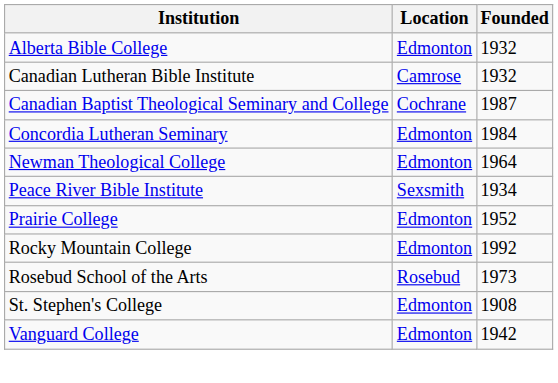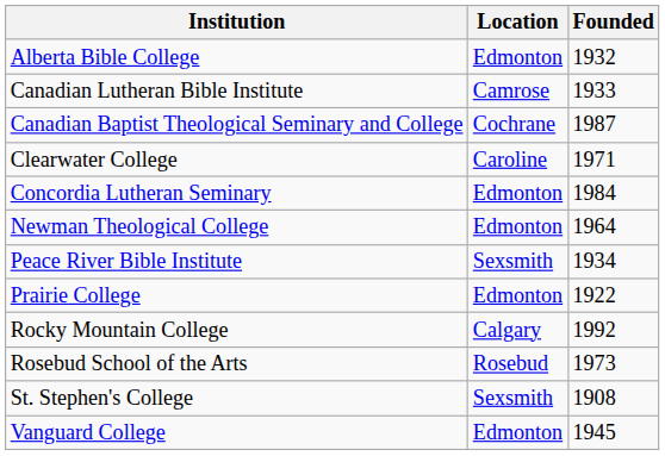Canadian Lutheran Bible Institute | Founded: 1932 -> 1933
+ row: Clearwater College | Caroline | 1971
Prairie College | Founded: 1952 -> 1922
Rocky Mountain College | Location: Edmonton -> Calgary
St. Stephen's College | Location: Edmonton -> Sexsmith
Vanguard College | Founded: 1942 -> 1945
